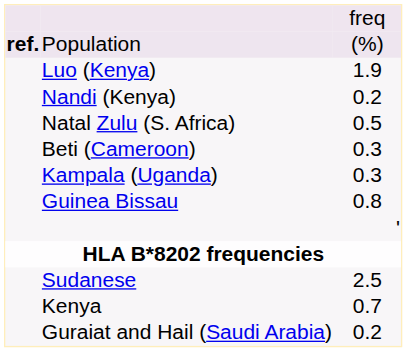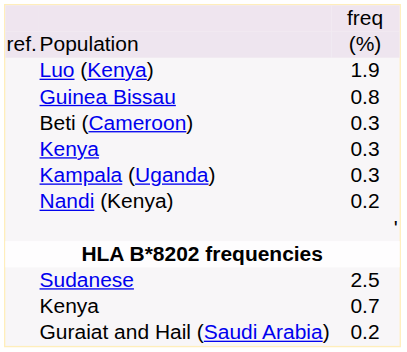Population | column 1: bold -> normal
rows swapped: Guinea Bissau <-> Nandi (Kenya)
- row: Natal Zulu (S. Africa) | 0.5
+ row: Kenya | 0.3
